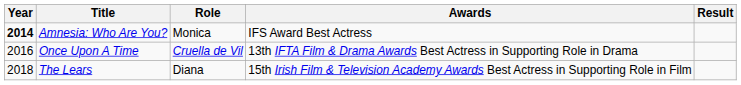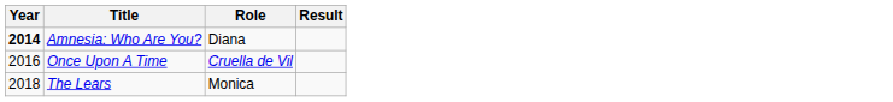- column: Awards | IFS Award Best Actress | 13th IFTA Film & Drama Awards Best Actress in Supporting Role in Drama | 15th Irish Film & Television Academy Awards Best Actress in Supporting Role in Film
Amnesia: Who Are You? | Role: Monica -> Diana
The Lears | Role: Diana -> Monica
